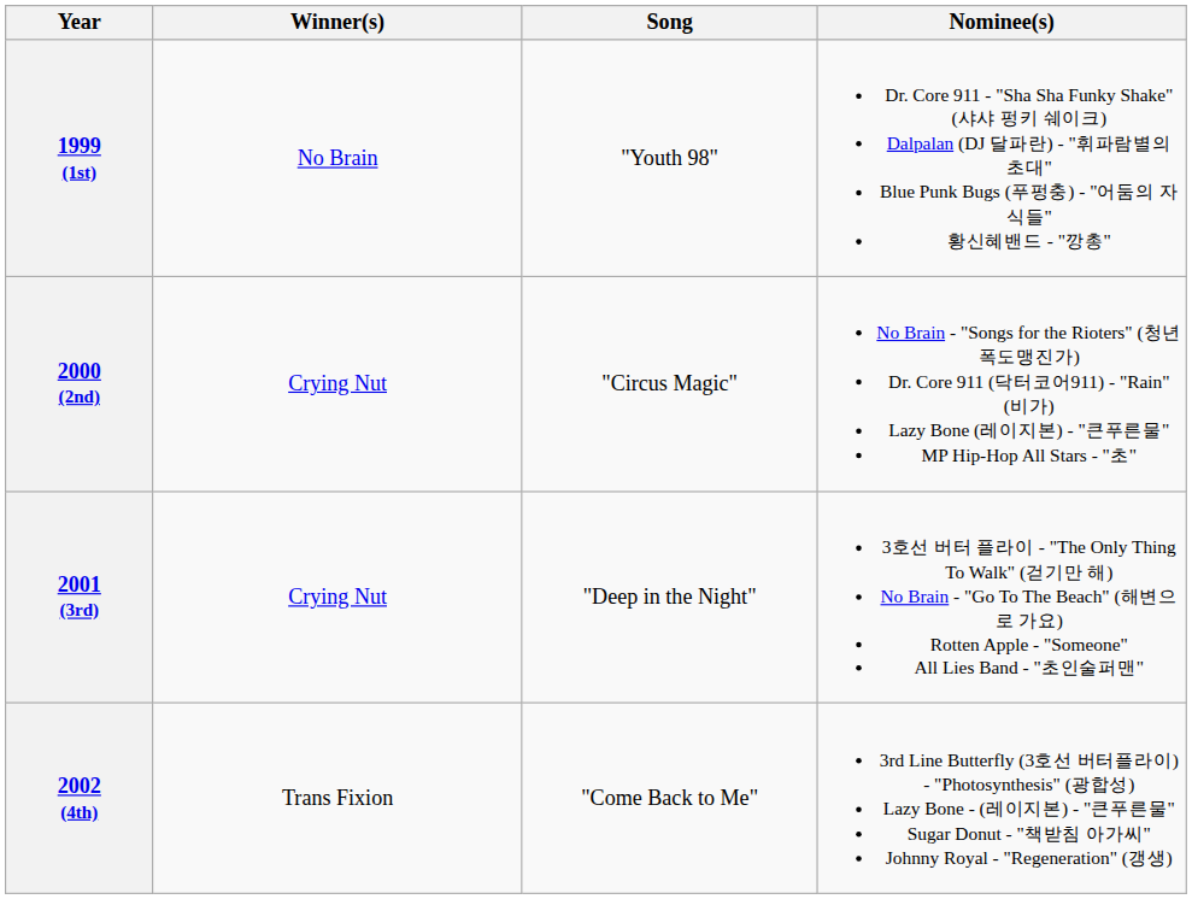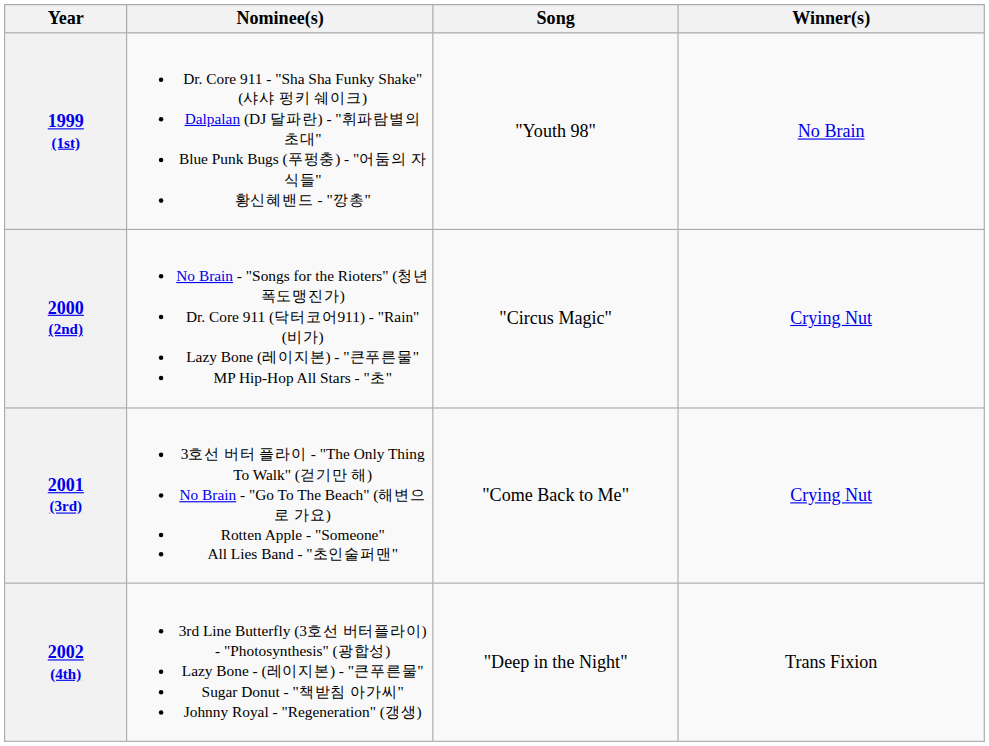columns swapped: Winner(s) <-> Nominee(s)
2001 (3rd) | Song: "Deep in the Night" -> "Come Back to Me"
2002 (4th) | Song: "Come Back to Me" -> "Deep in the Night"
